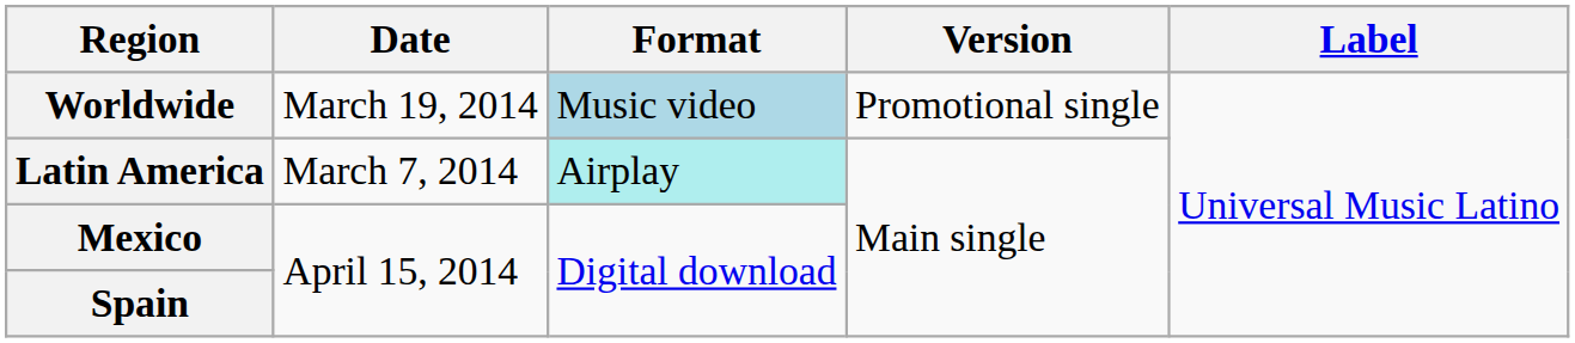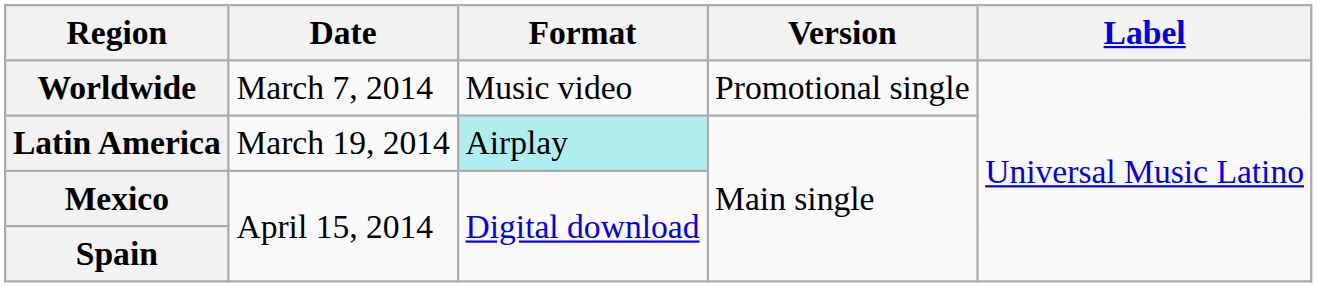Worldwide | Date: March 19, 2014 -> March 7, 2014
Worldwide | Format: lightblue background -> no background
Latin America | Date: March 7, 2014 -> March 19, 2014
